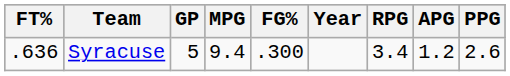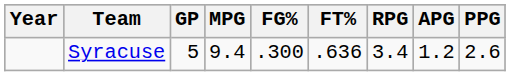columns swapped: Year <-> FT%
